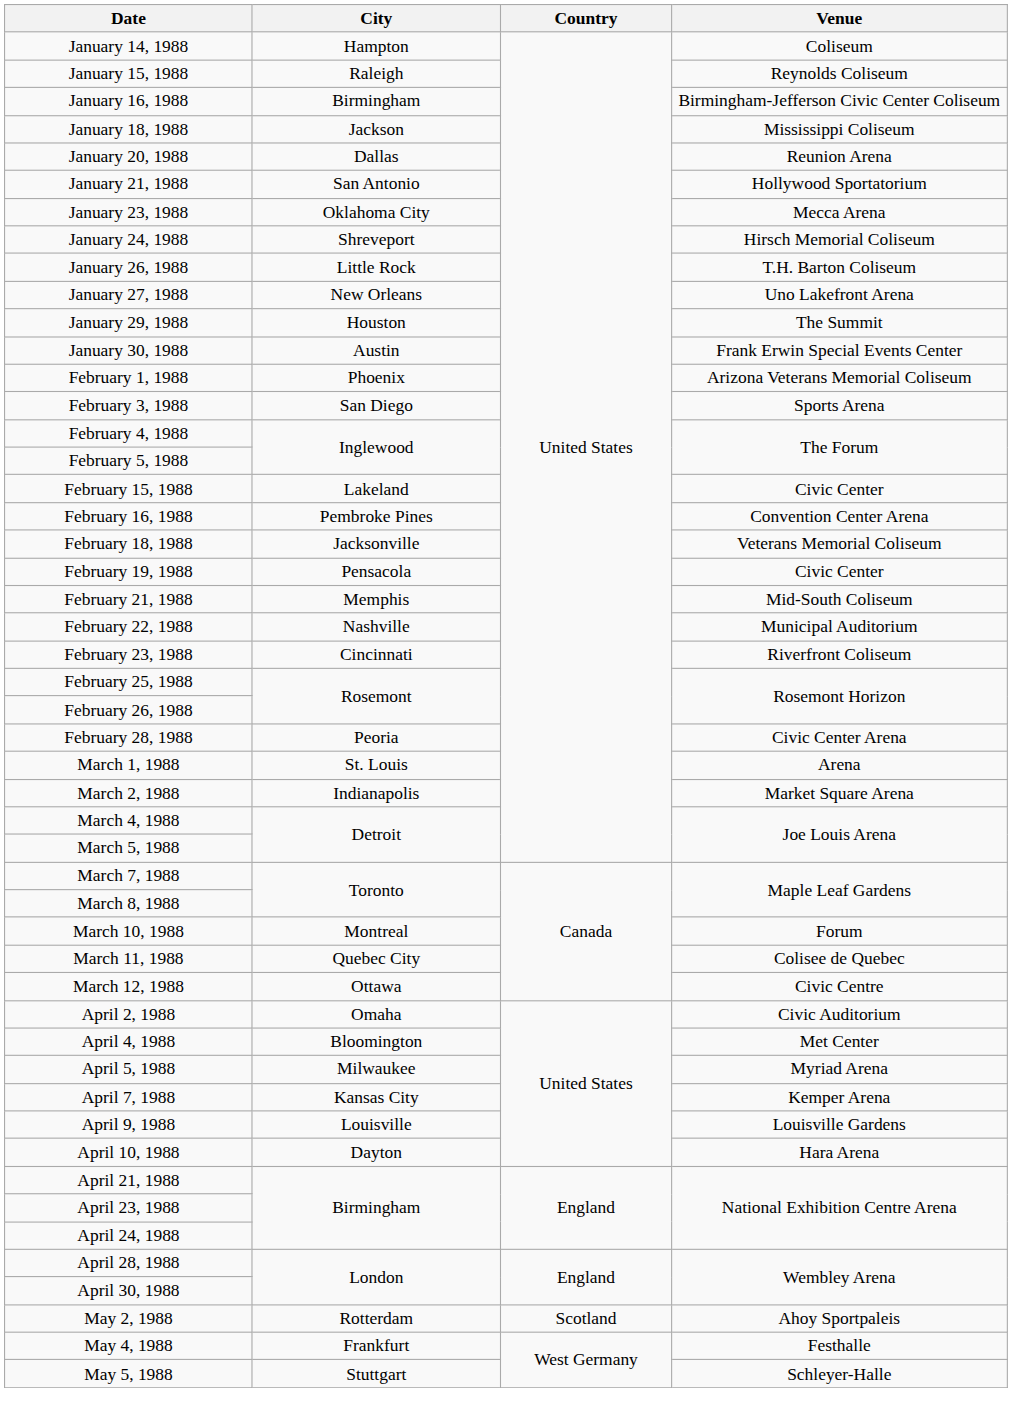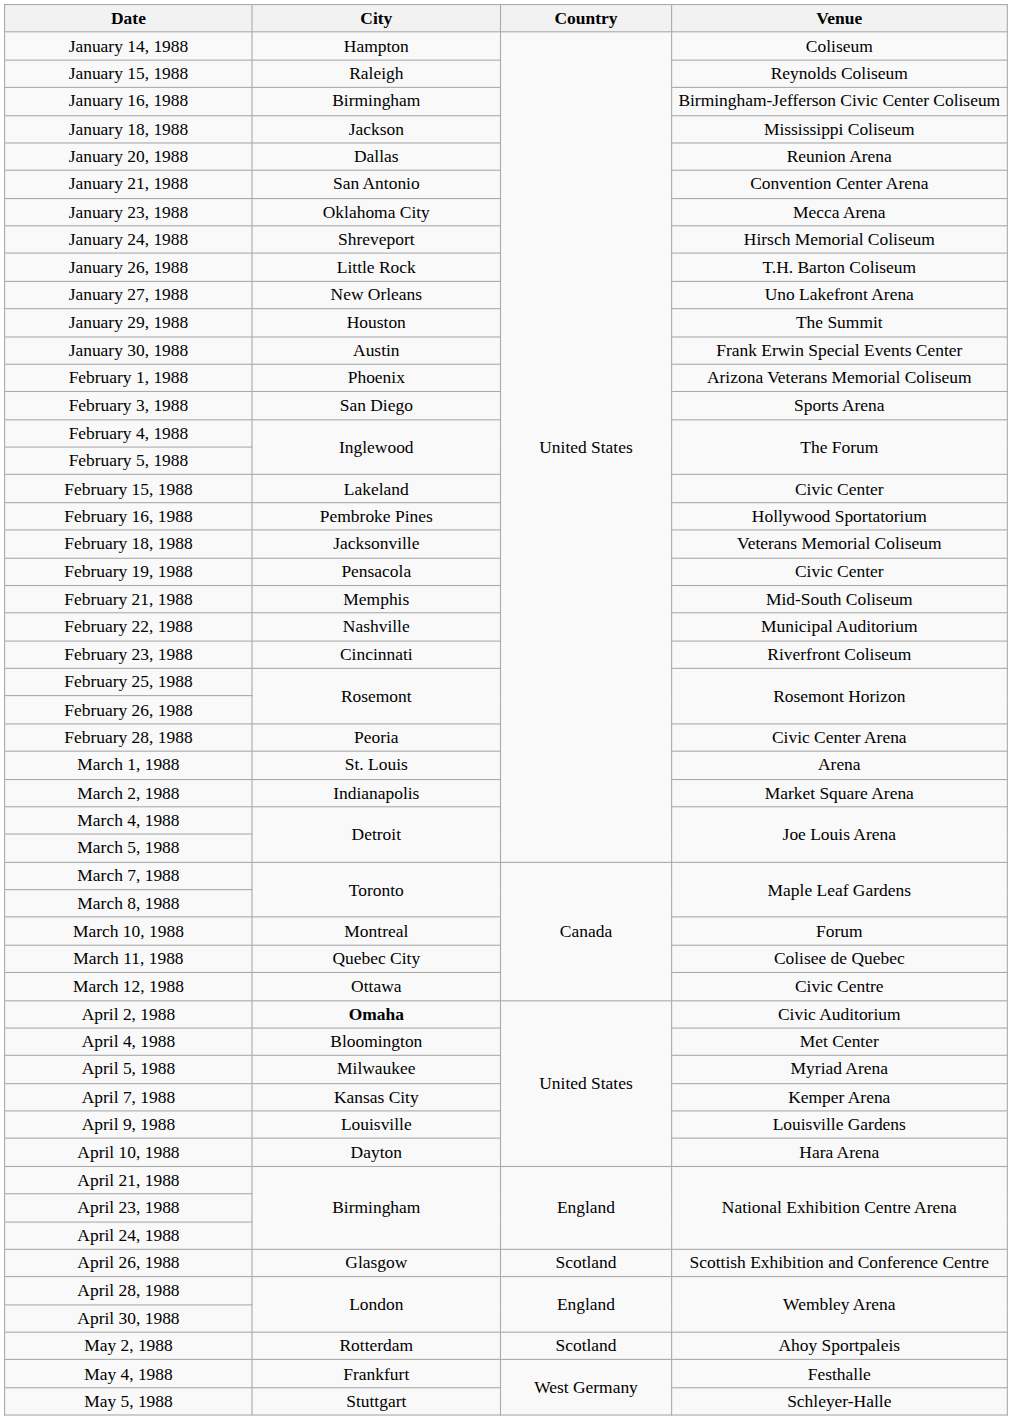January 21, 1988 | Venue: Hollywood Sportatorium -> Convention Center Arena
February 16, 1988 | Venue: Convention Center Arena -> Hollywood Sportatorium
April 2, 1988 | City: normal -> bold
+ row: April 26, 1988 | Glasgow | Scotland | Scottish Exhibition and Conference Centre
